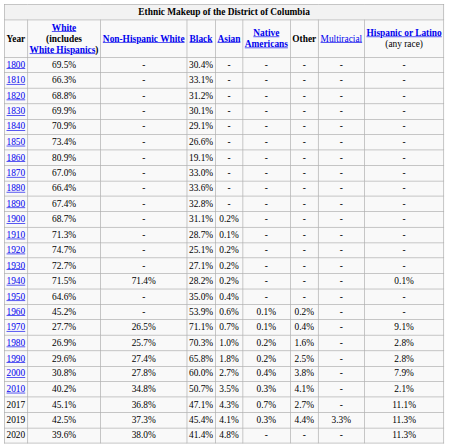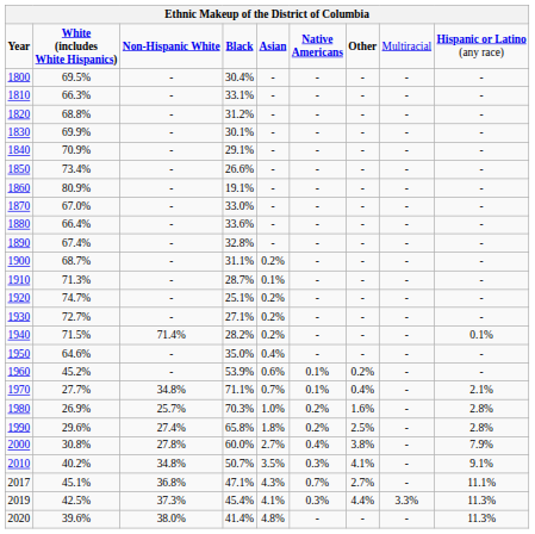1970 | column 3: 26.5% -> 34.8%
1970 | column 9: 9.1% -> 2.1%
2010 | column 9: 2.1% -> 9.1%
